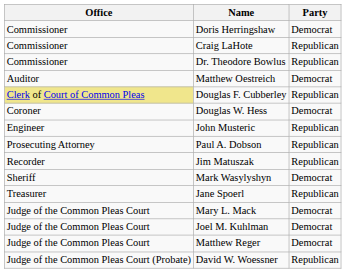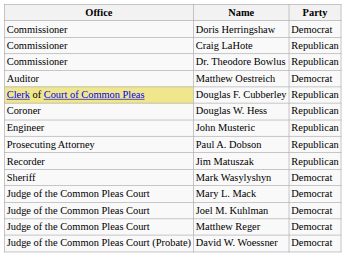Douglas W. Hess | Party: Democrat -> Republican
- row: Treasurer | Jane Spoerl | Republican
David W. Woessner | Party: Republican -> Democrat
